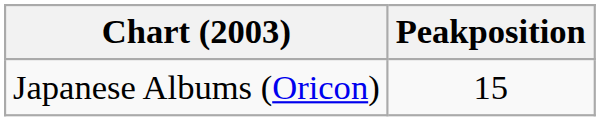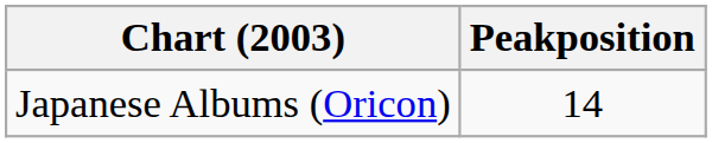Japanese Albums (Oricon) | Peakposition: 15 -> 14
